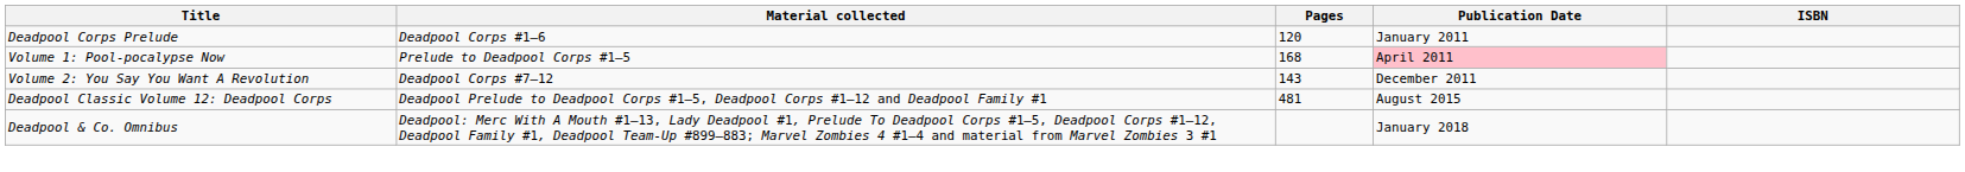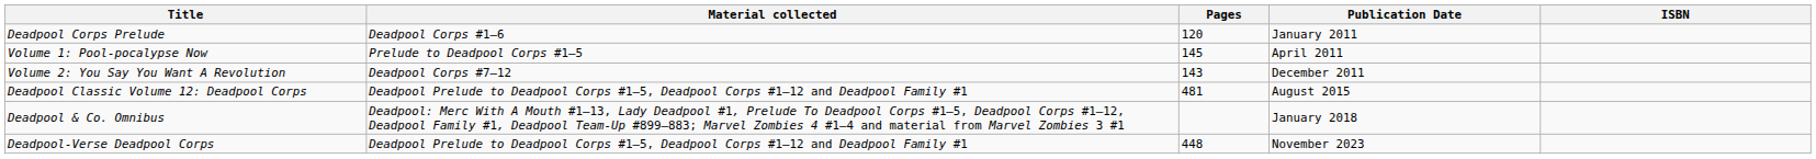Volume 1: Pool-pocalypse Now | Pages: 168 -> 145
Volume 1: Pool-pocalypse Now | Publication Date: pink background -> no background
+ row: Deadpool-Verse Deadpool Corps | Deadpool Prelude to Deadpool Corps #1–5, Deadpool Corps #1–12 and Deadpool Family #1 | 448 | November 2023
